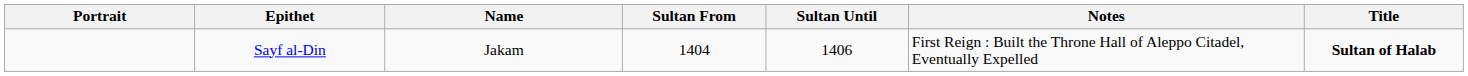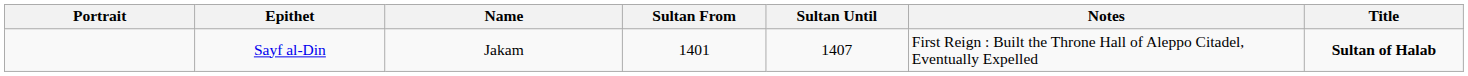Sayf al-Din | Sultan From: 1404 -> 1401
Sayf al-Din | Sultan Until: 1406 -> 1407
